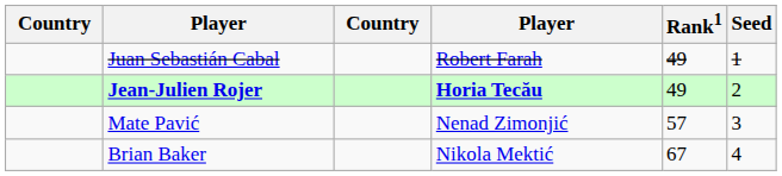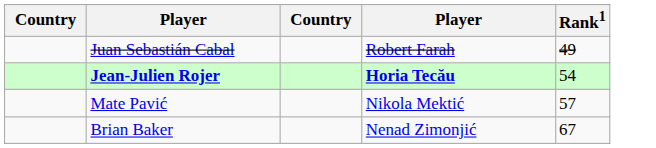- column: Seed | 1 | 2 | 3 | 4
Jean-Julien Rojer | Rank1: 49 -> 54
Mate Pavić | column 4: Nenad Zimonjić -> Nikola Mektić
Brian Baker | column 4: Nikola Mektić -> Nenad Zimonjić
